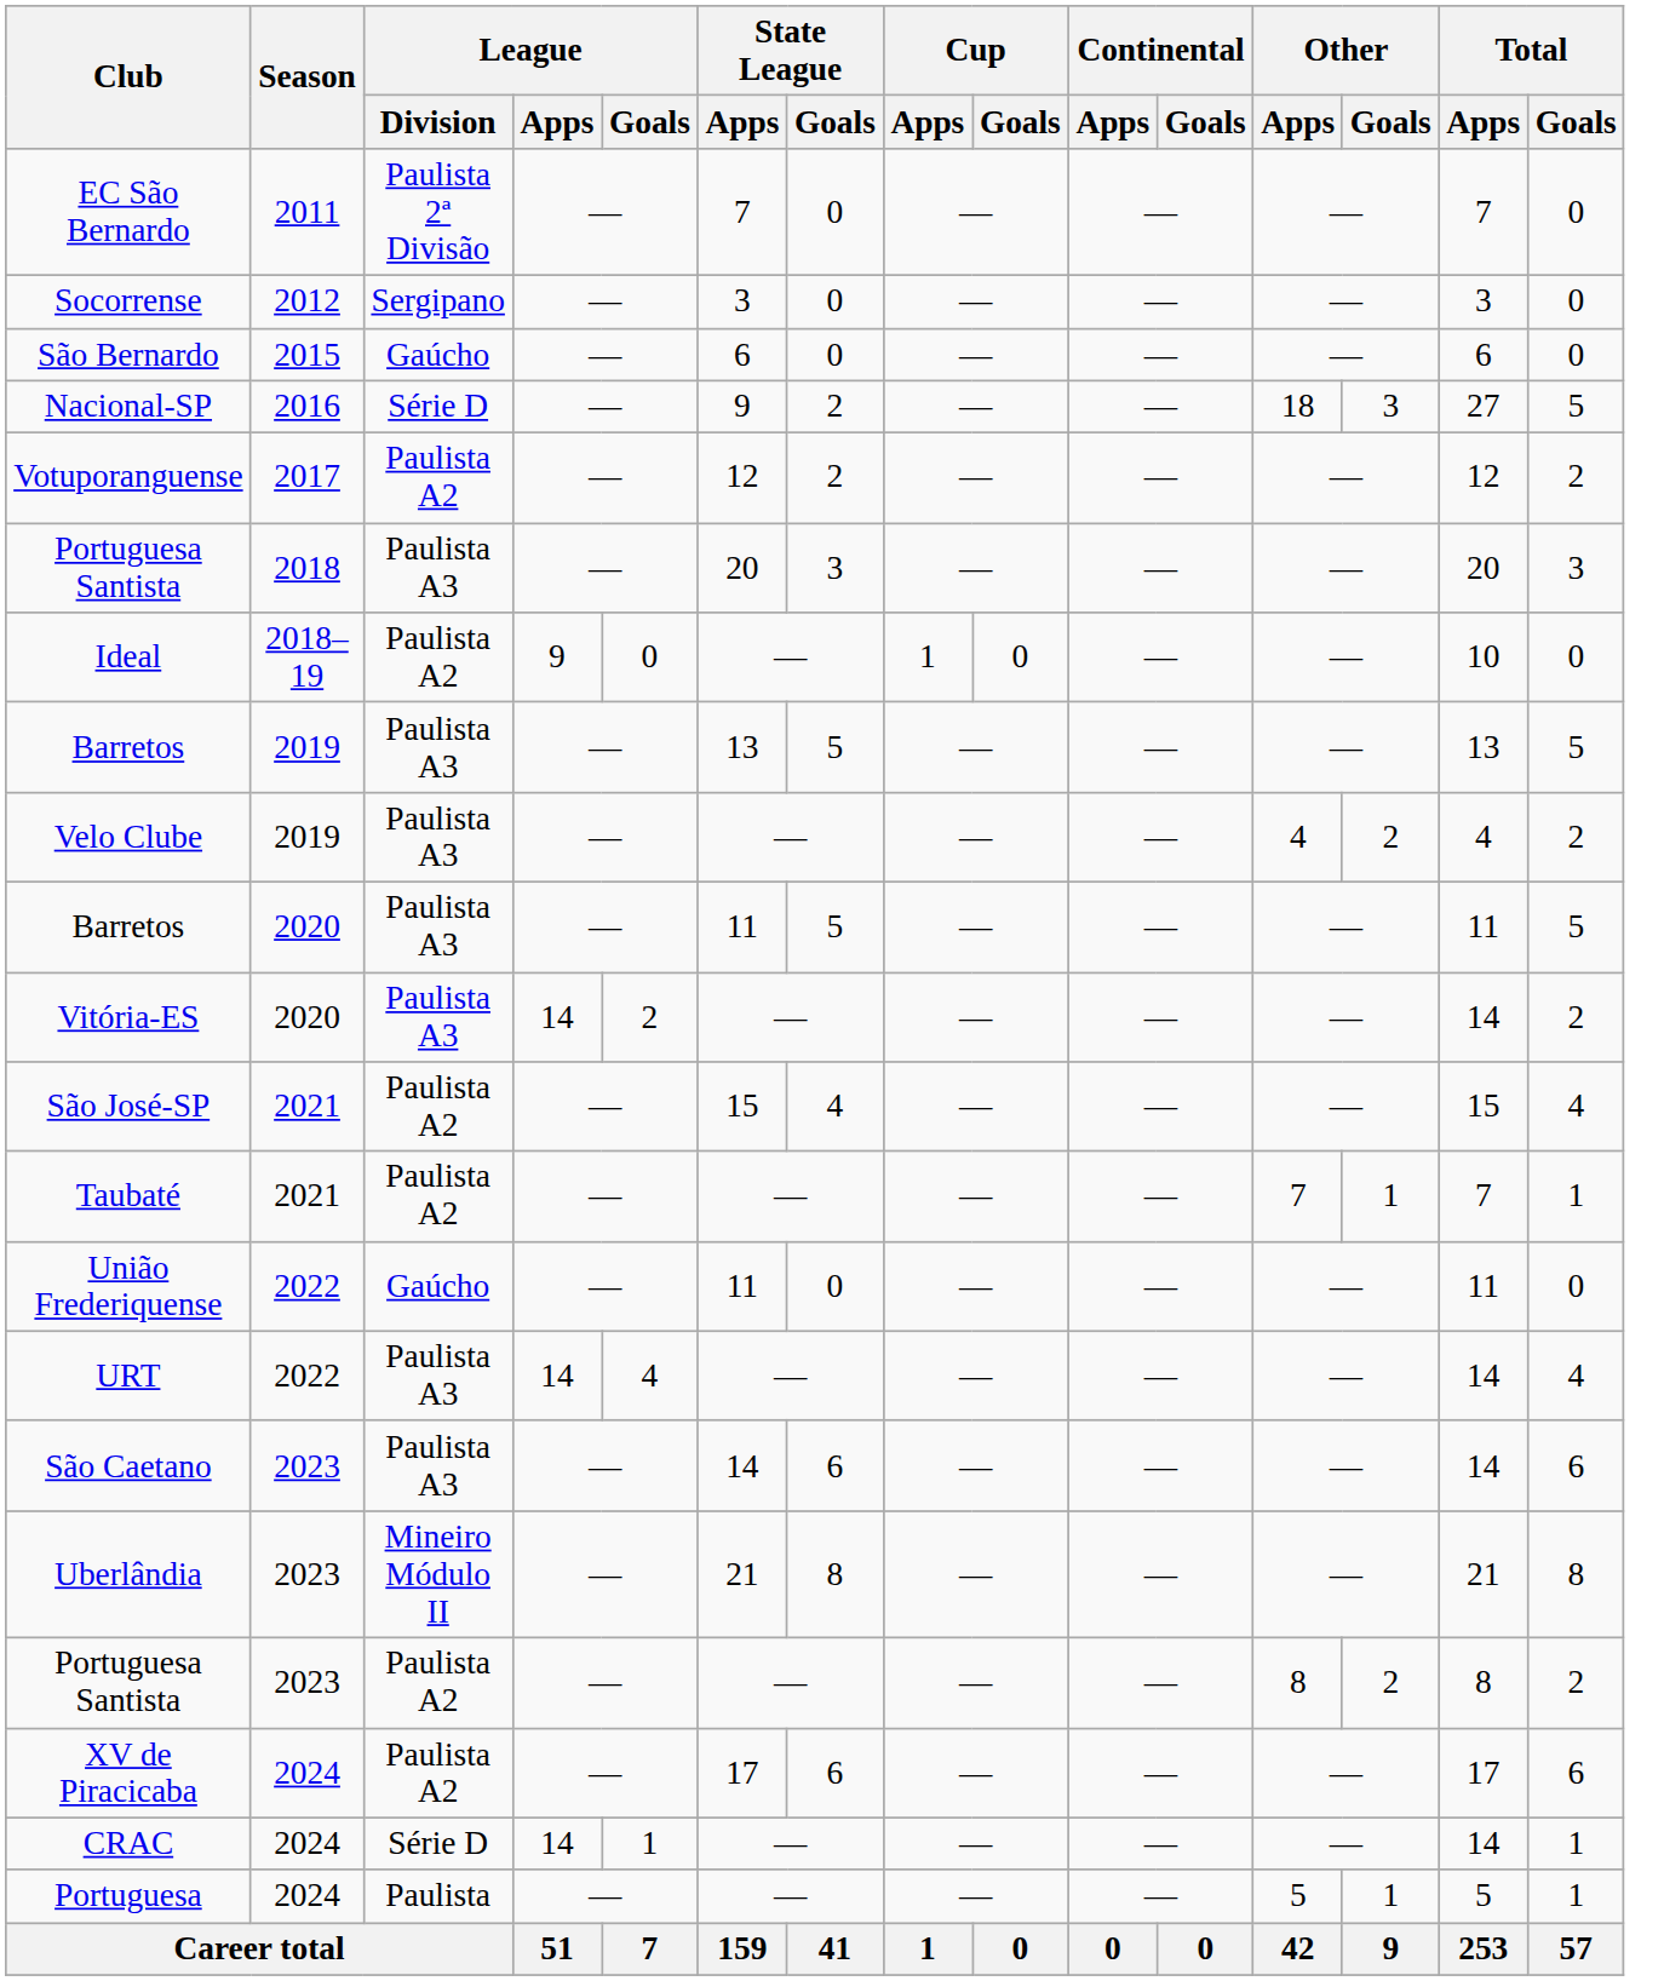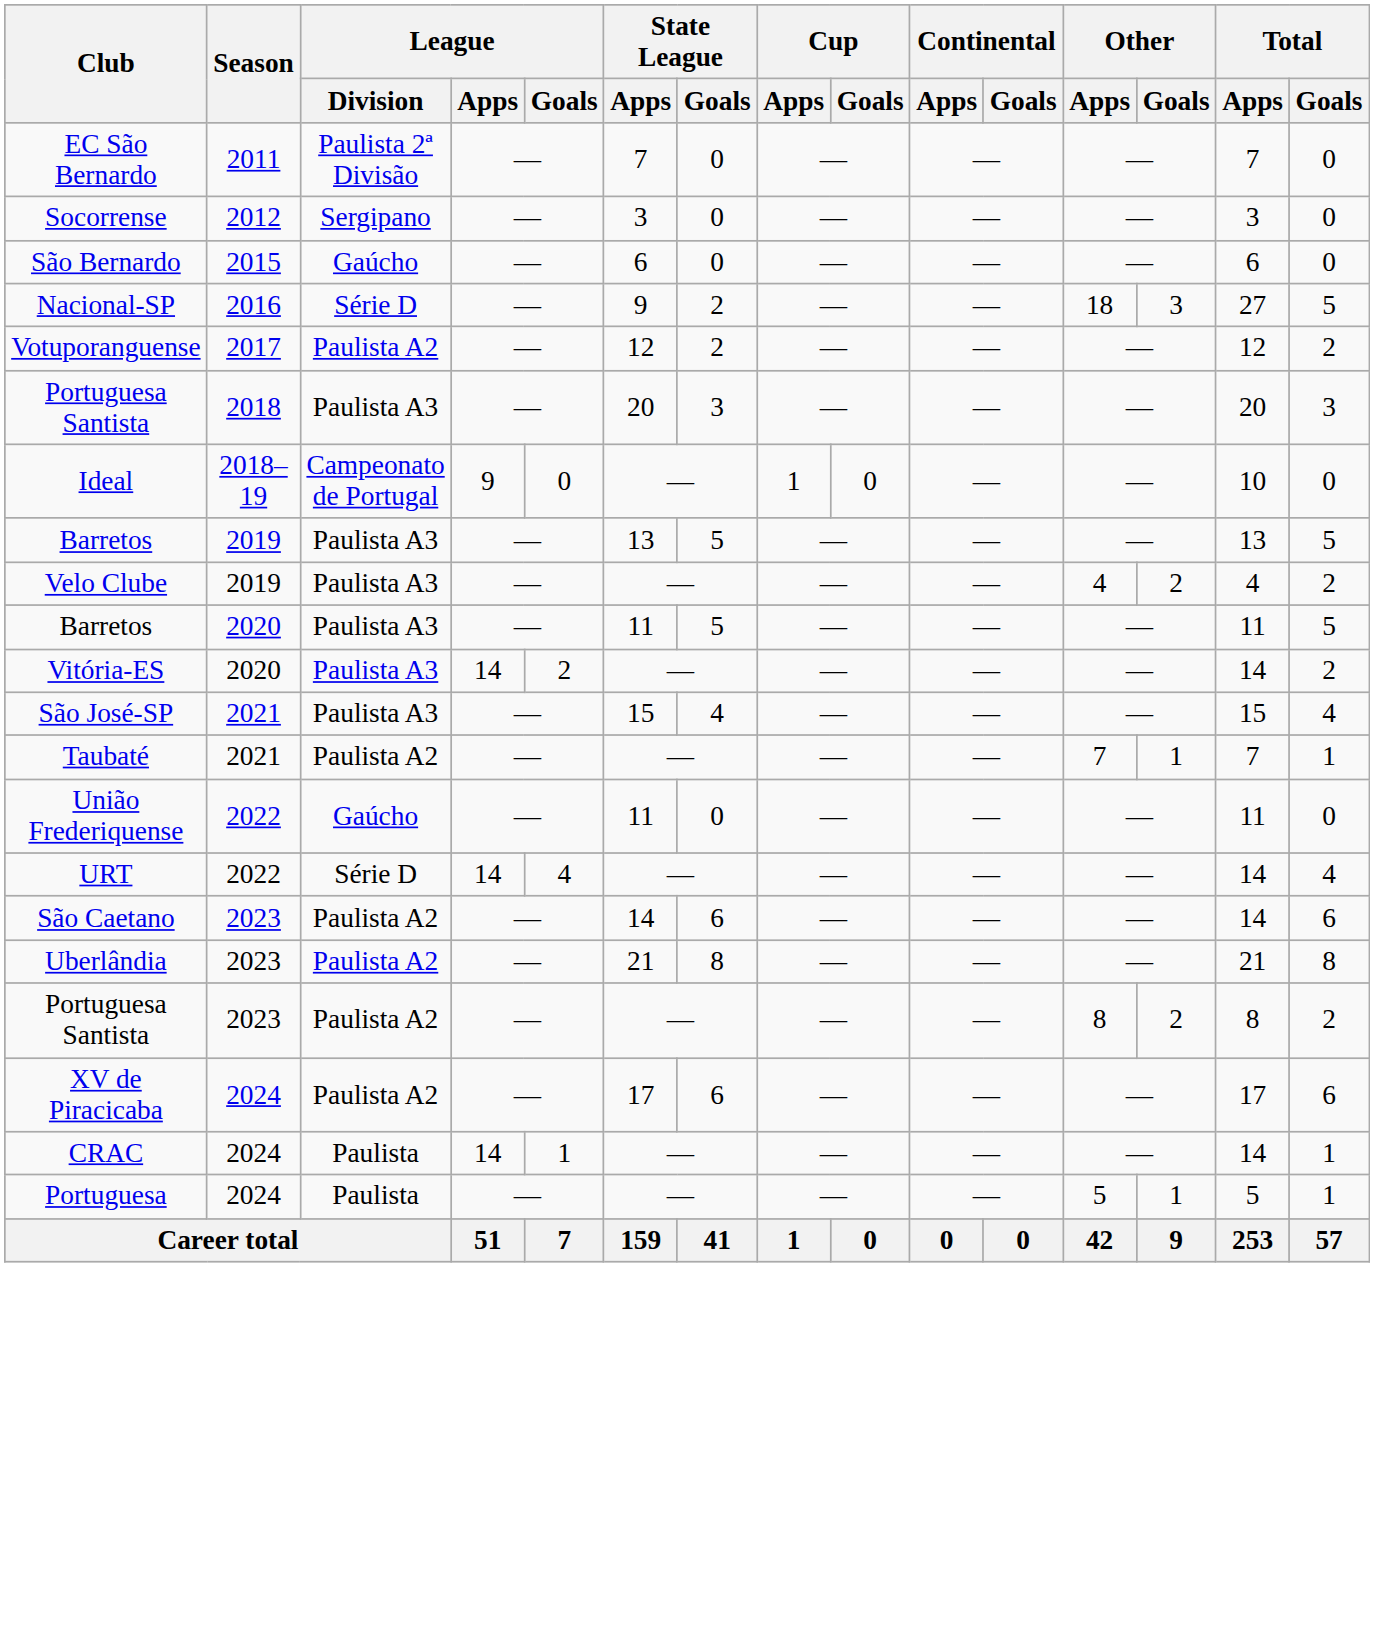Ideal | League / Division: Paulista A2 -> Campeonato de Portugal
São José-SP | League / Division: Paulista A2 -> Paulista A3
URT | League / Division: Paulista A3 -> Série D
São Caetano | League / Division: Paulista A3 -> Paulista A2
Uberlândia | League / Division: Mineiro Módulo II -> Paulista A2
CRAC | League / Division: Série D -> Paulista
